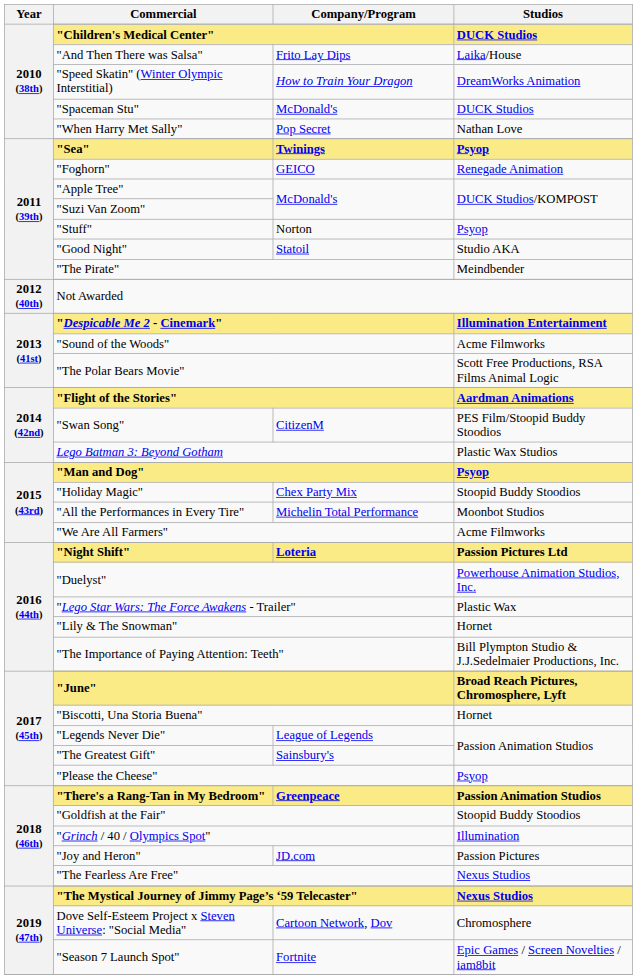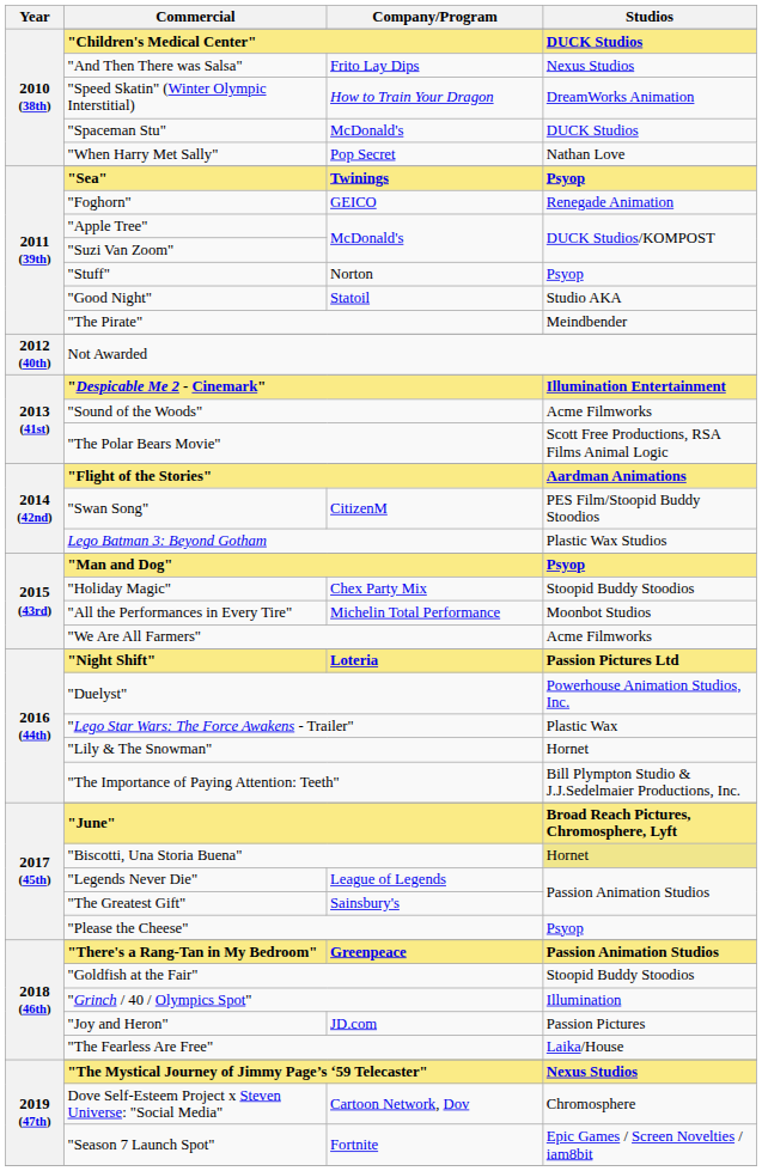"And Then There was Salsa" | Studios: Laika/House -> Nexus Studios
"Biscotti, Una Storia Buena" | Studios: no background -> khaki background
"The Fearless Are Free" | Studios: Nexus Studios -> Laika/House
